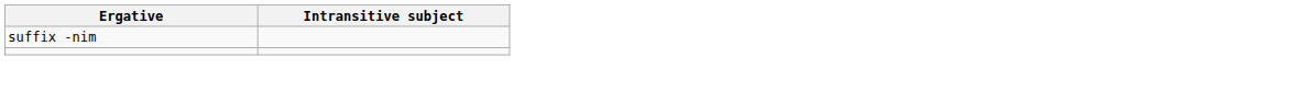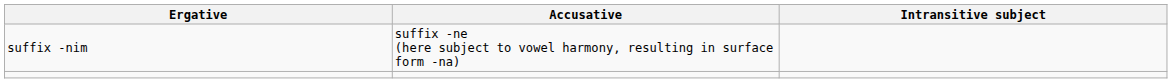+ column: Accusative | suffix -ne (here subject to vowel harmony, resulting in surface form -na)
